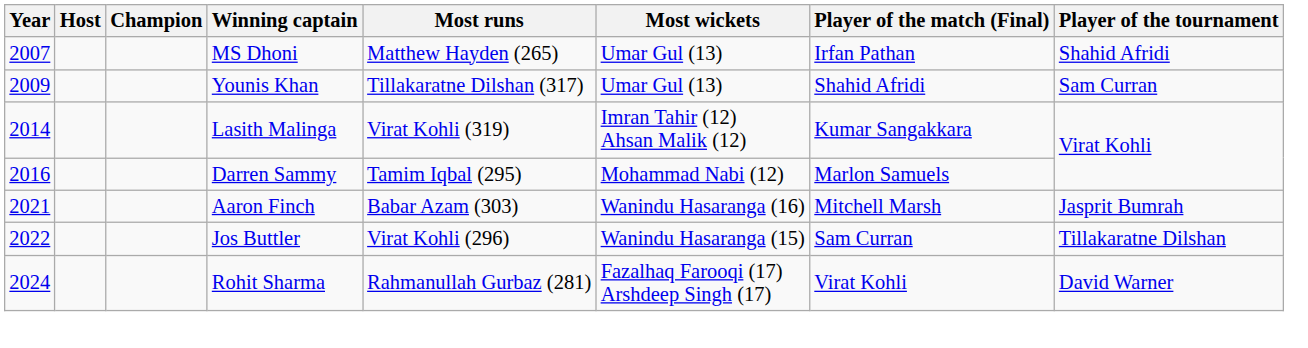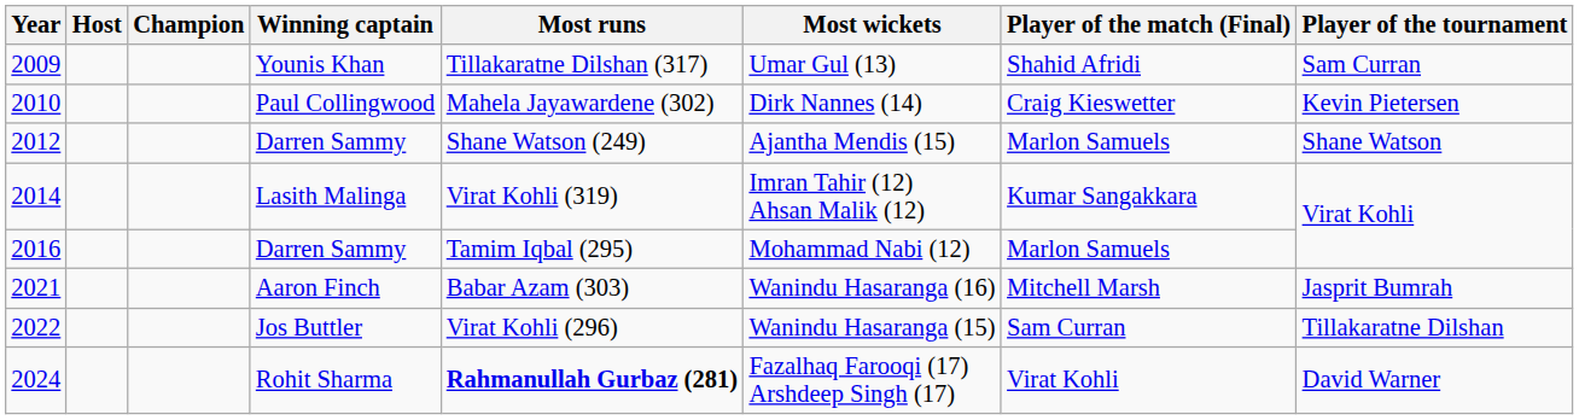- row: 2007 | MS Dhoni | Matthew Hayden (265) | Umar Gul (13) | Irfan Pathan | Shahid Afridi
+ row: 2010 | Paul Collingwood | Mahela Jayawardene (302) | Dirk Nannes (14) | Craig Kieswetter | Kevin Pietersen
+ row: 2012 | Darren Sammy | Shane Watson (249) | Ajantha Mendis (15) | Marlon Samuels | Shane Watson
2024 | Most runs: normal -> bold
